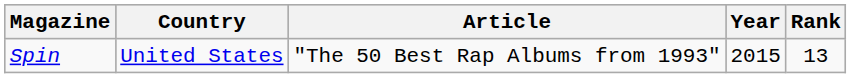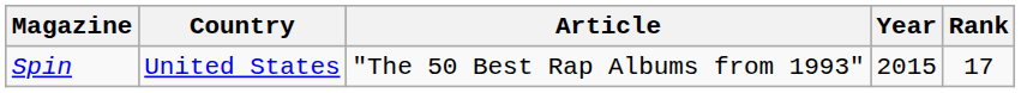Spin | Rank: 13 -> 17
